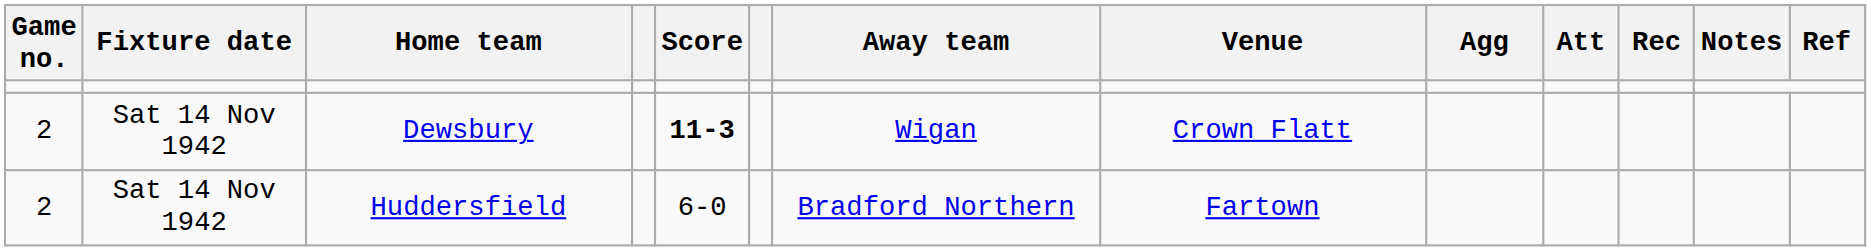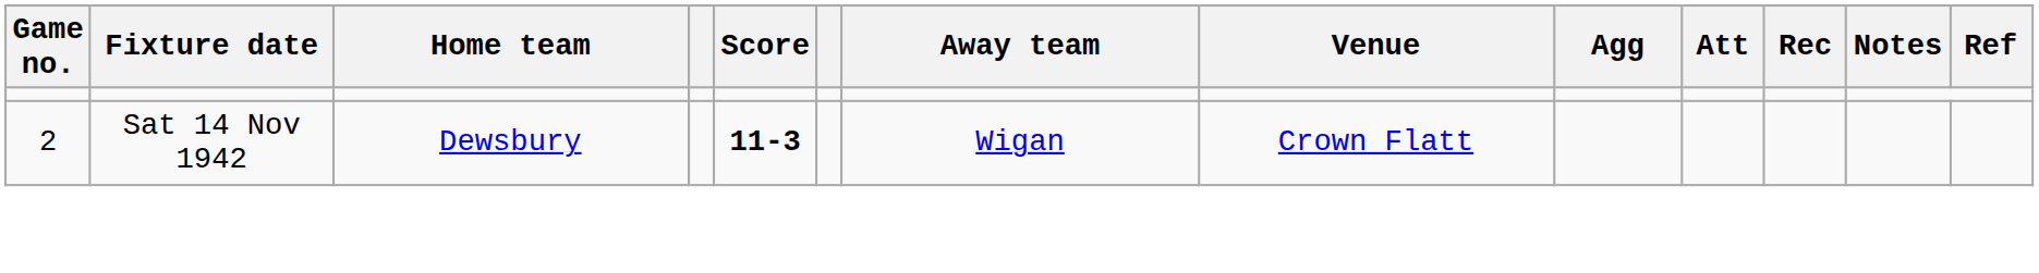- row: 2 | Sat 14 Nov 1942 | Huddersfield | 6-0 | Bradford Northern | Fartown
